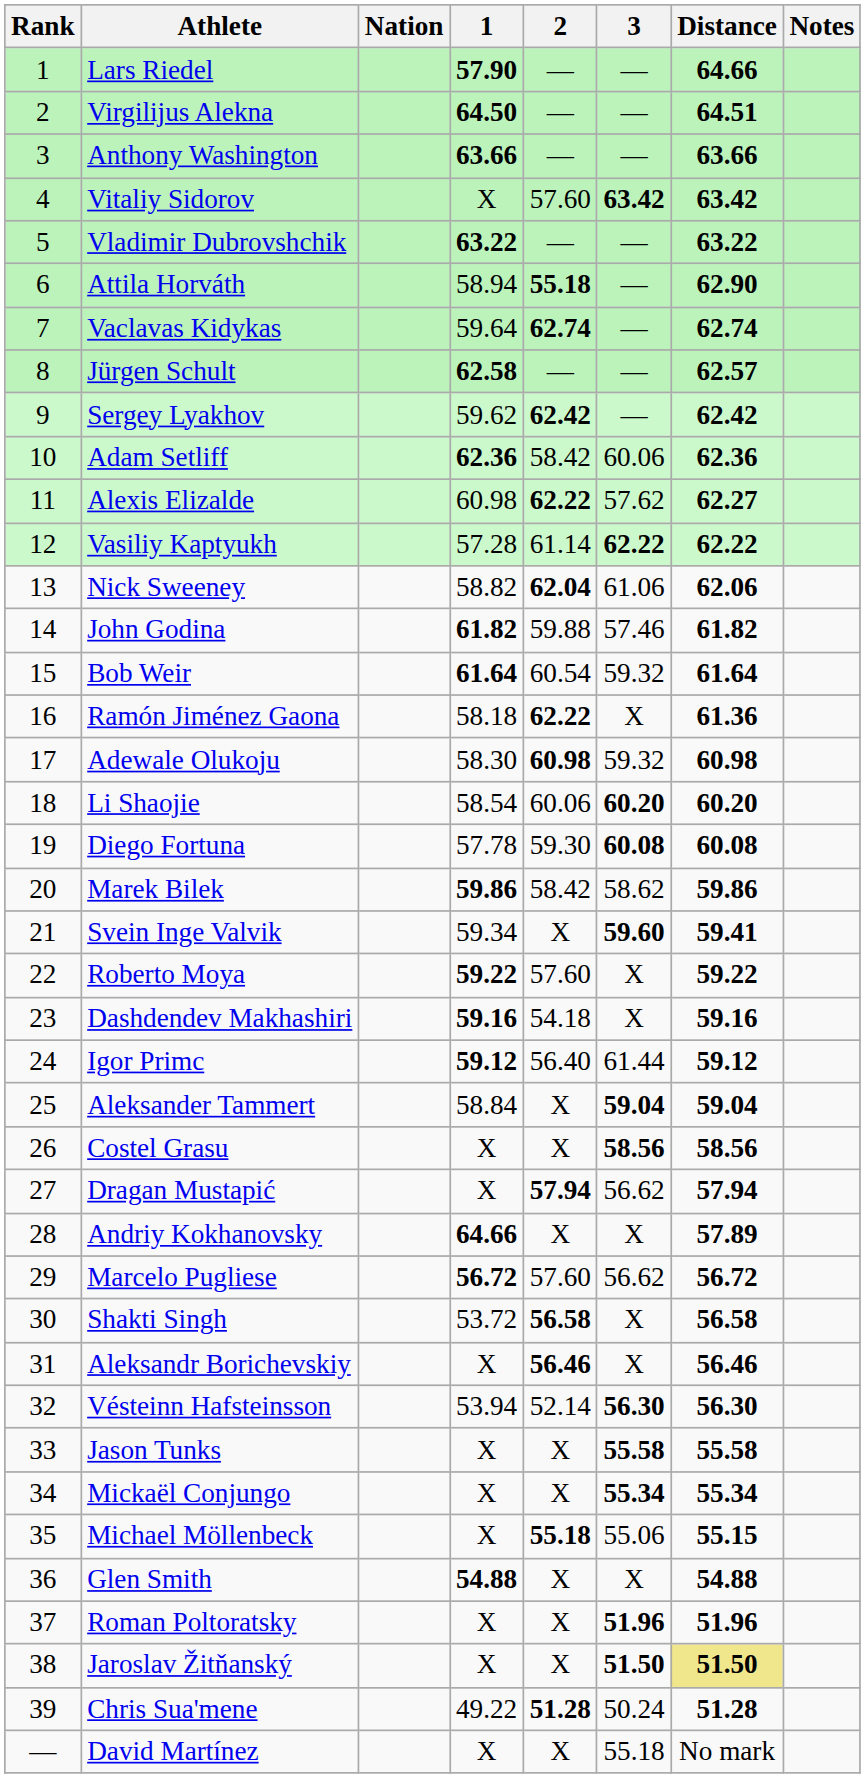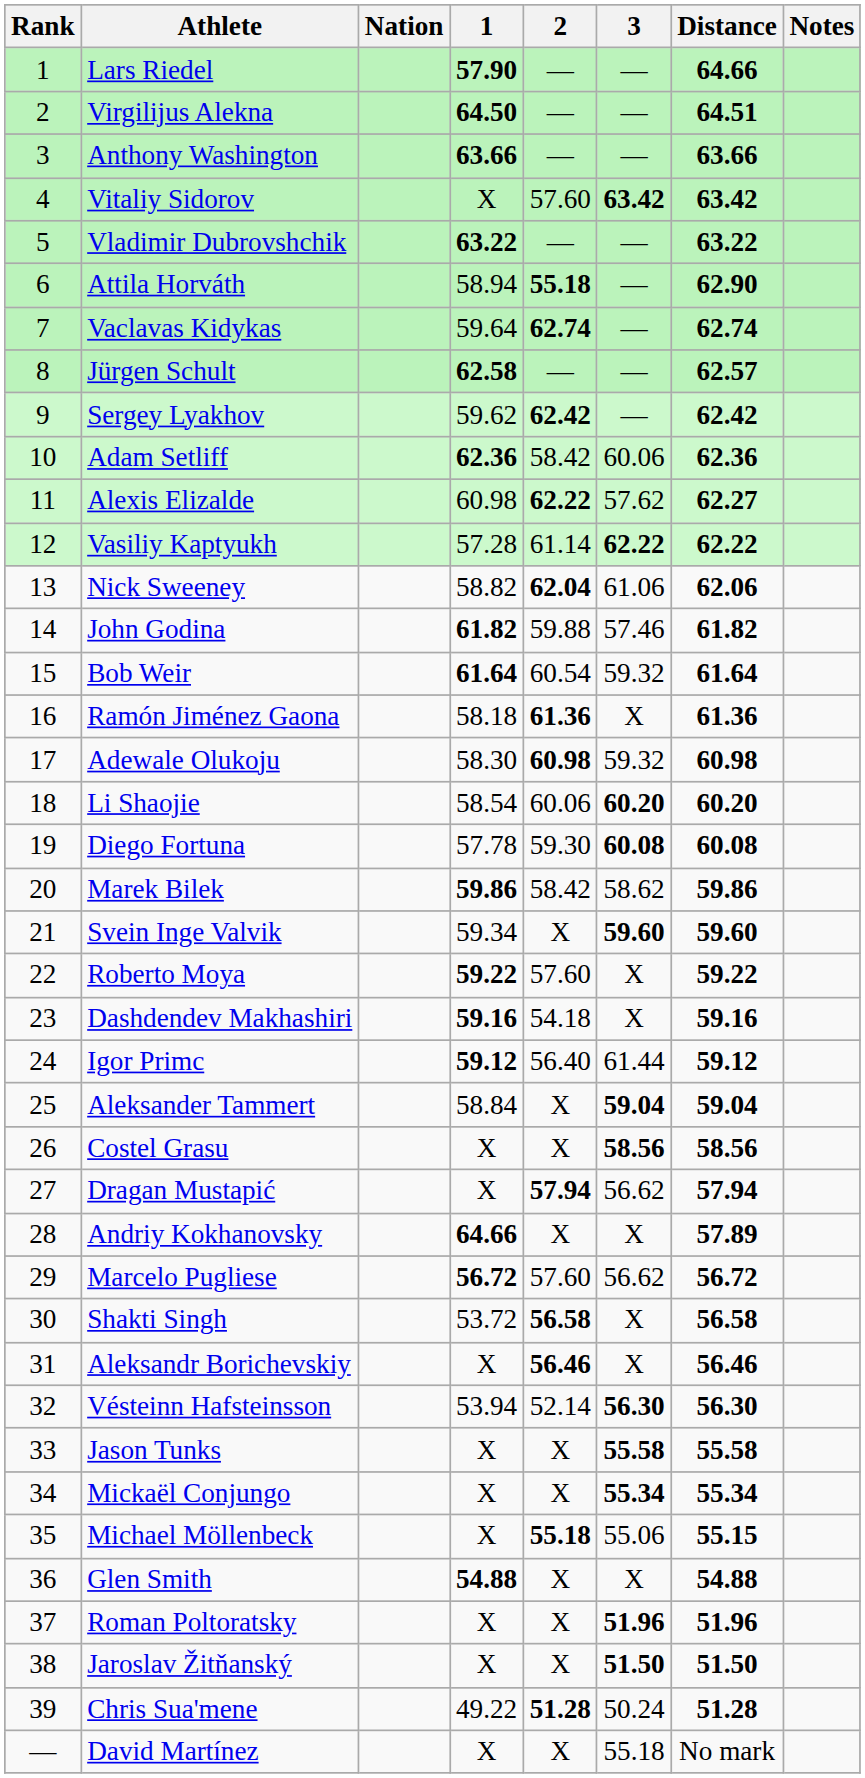Ramón Jiménez Gaona | 2: 62.22 -> 61.36
Svein Inge Valvik | Distance: 59.41 -> 59.60
Jaroslav Žitňanský | Distance: khaki background -> no background
